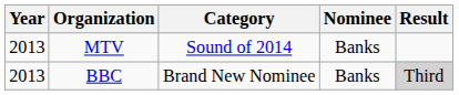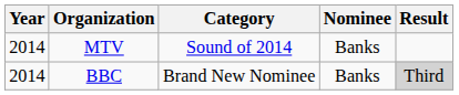MTV | Year: 2013 -> 2014
BBC | Year: 2013 -> 2014
